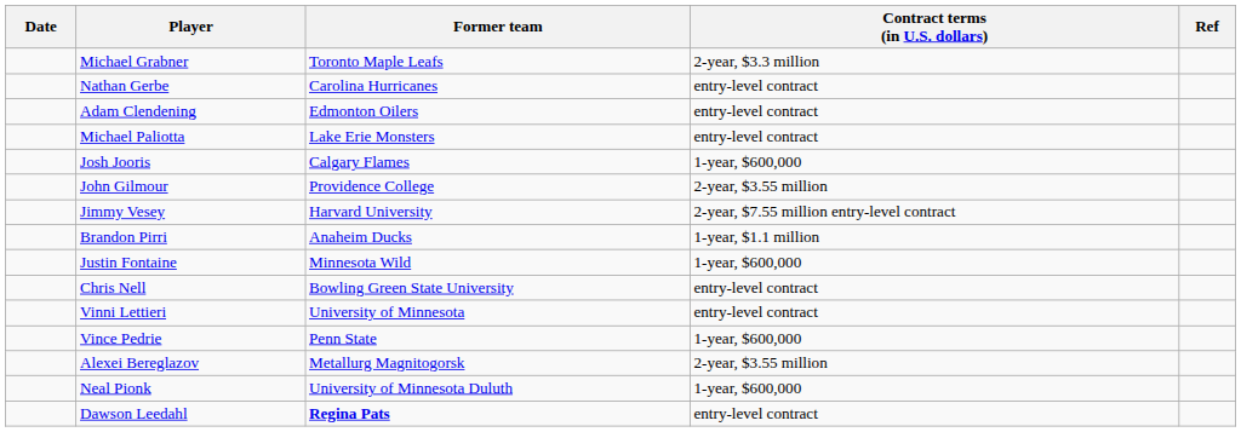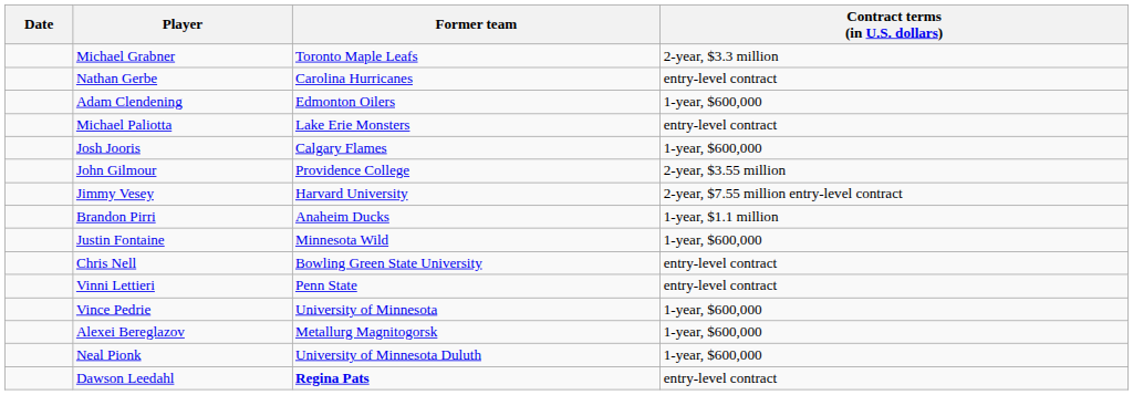- column: Ref
Adam Clendening | Contract terms (in U.S. dollars): entry-level contract -> 1-year, $600,000
Vinni Lettieri | Former team: University of Minnesota -> Penn State
Vince Pedrie | Former team: Penn State -> University of Minnesota
Alexei Bereglazov | Contract terms (in U.S. dollars): 2-year, $3.55 million -> 1-year, $600,000
